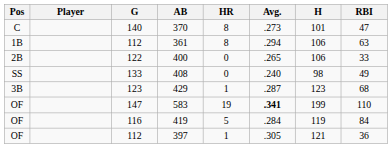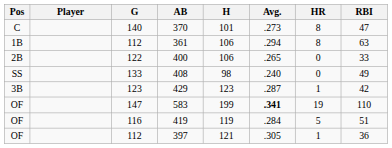columns swapped: H <-> HR
429 | RBI: 68 -> 42
419 | RBI: 84 -> 51
